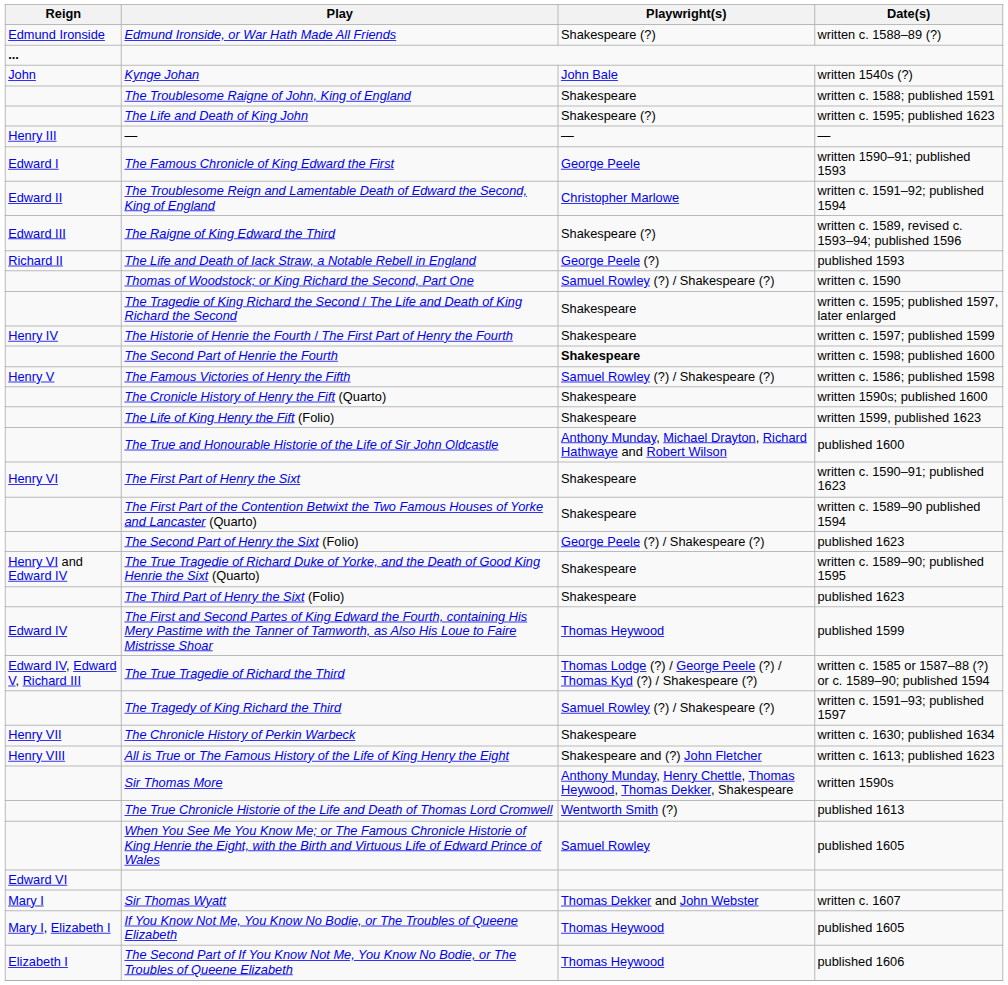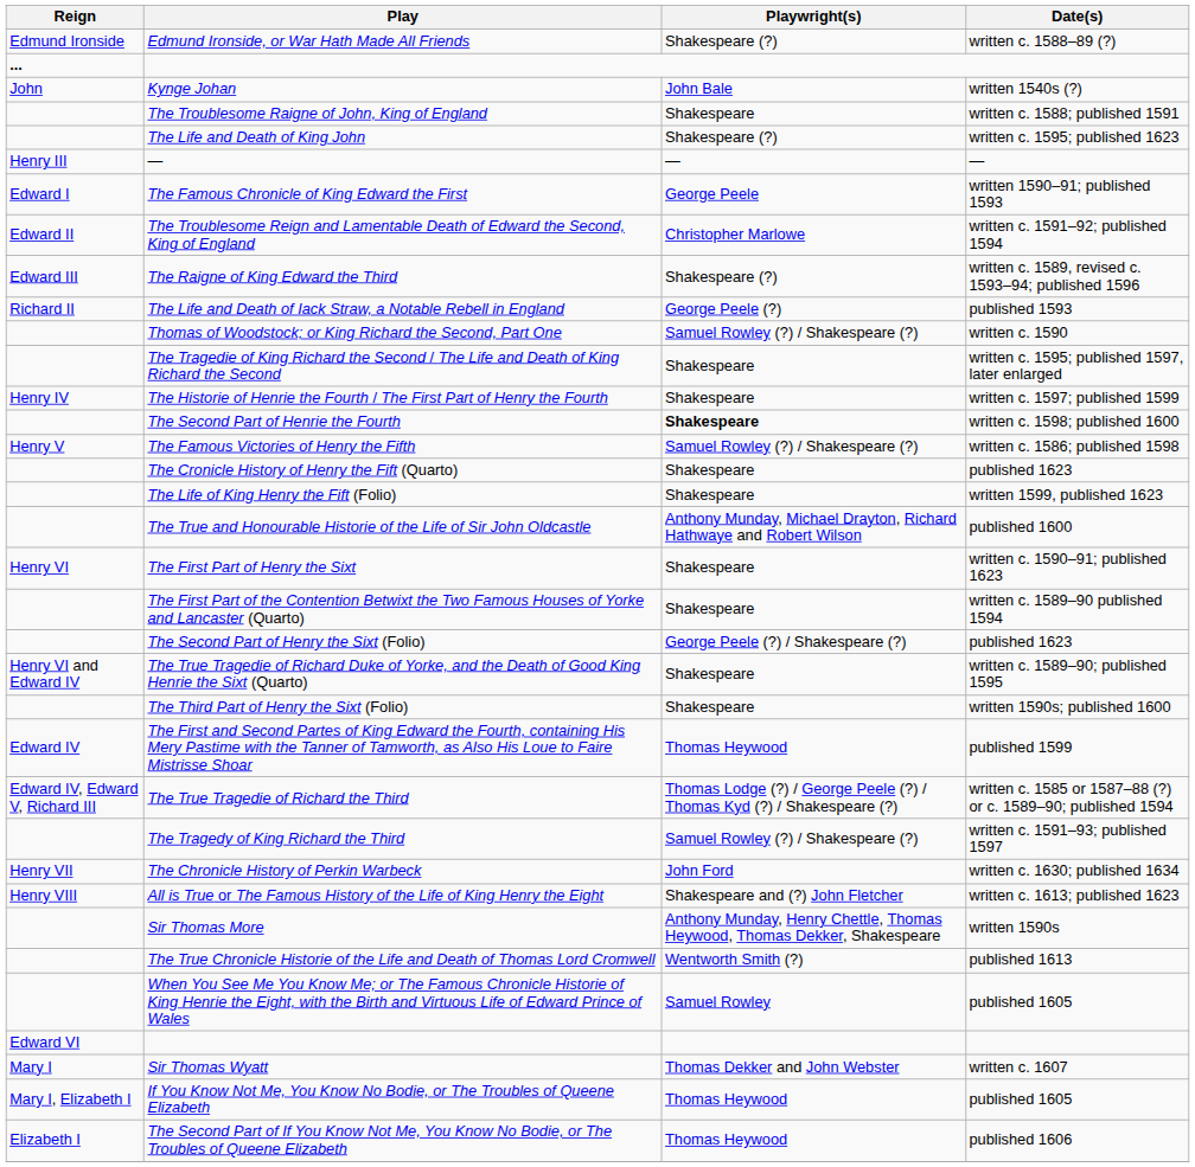The Cronicle History of Henry the Fift (Quarto) | Date(s): written 1590s; published 1600 -> published 1623
The Third Part of Henry the Sixt (Folio) | Date(s): published 1623 -> written 1590s; published 1600
The Chronicle History of Perkin Warbeck | Playwright(s): Shakespeare -> John Ford
